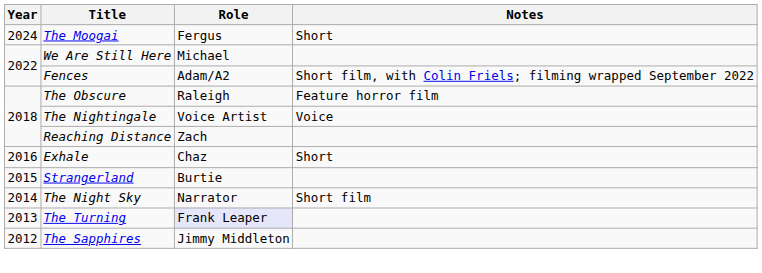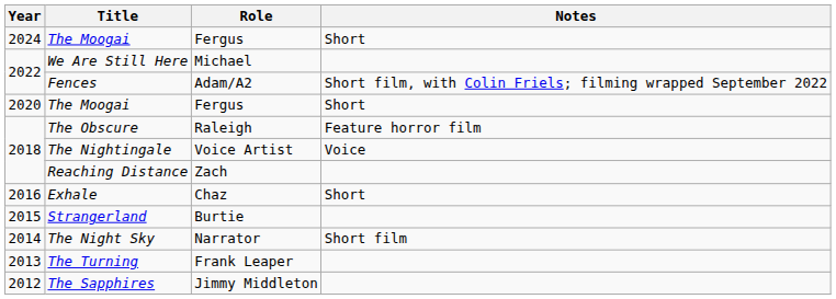+ row: 2020 | The Moogai | Fergus | Short
The Turning | Role: lavender background -> no background
